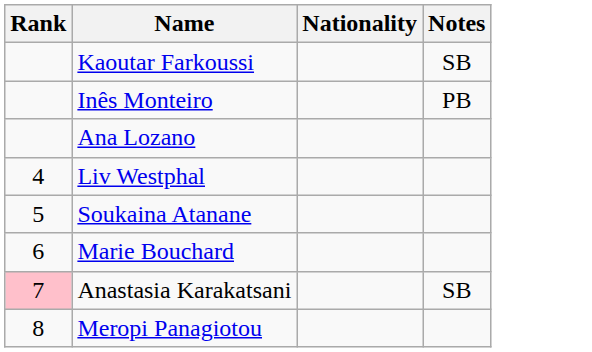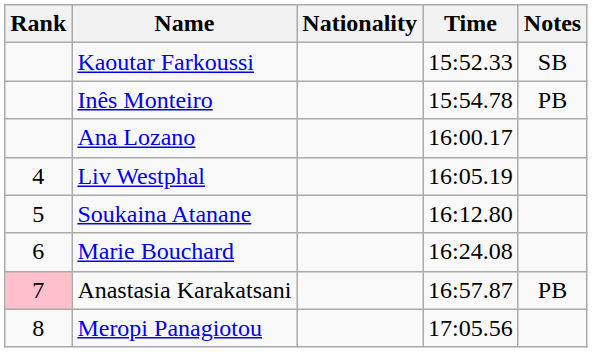+ column: Time | 15:52.33 | 15:54.78 | 16:00.17 | 16:05.19 | 16:12.80 | 16:24.08 | 16:57.87 | 17:05.56
Anastasia Karakatsani | Notes: SB -> PB
